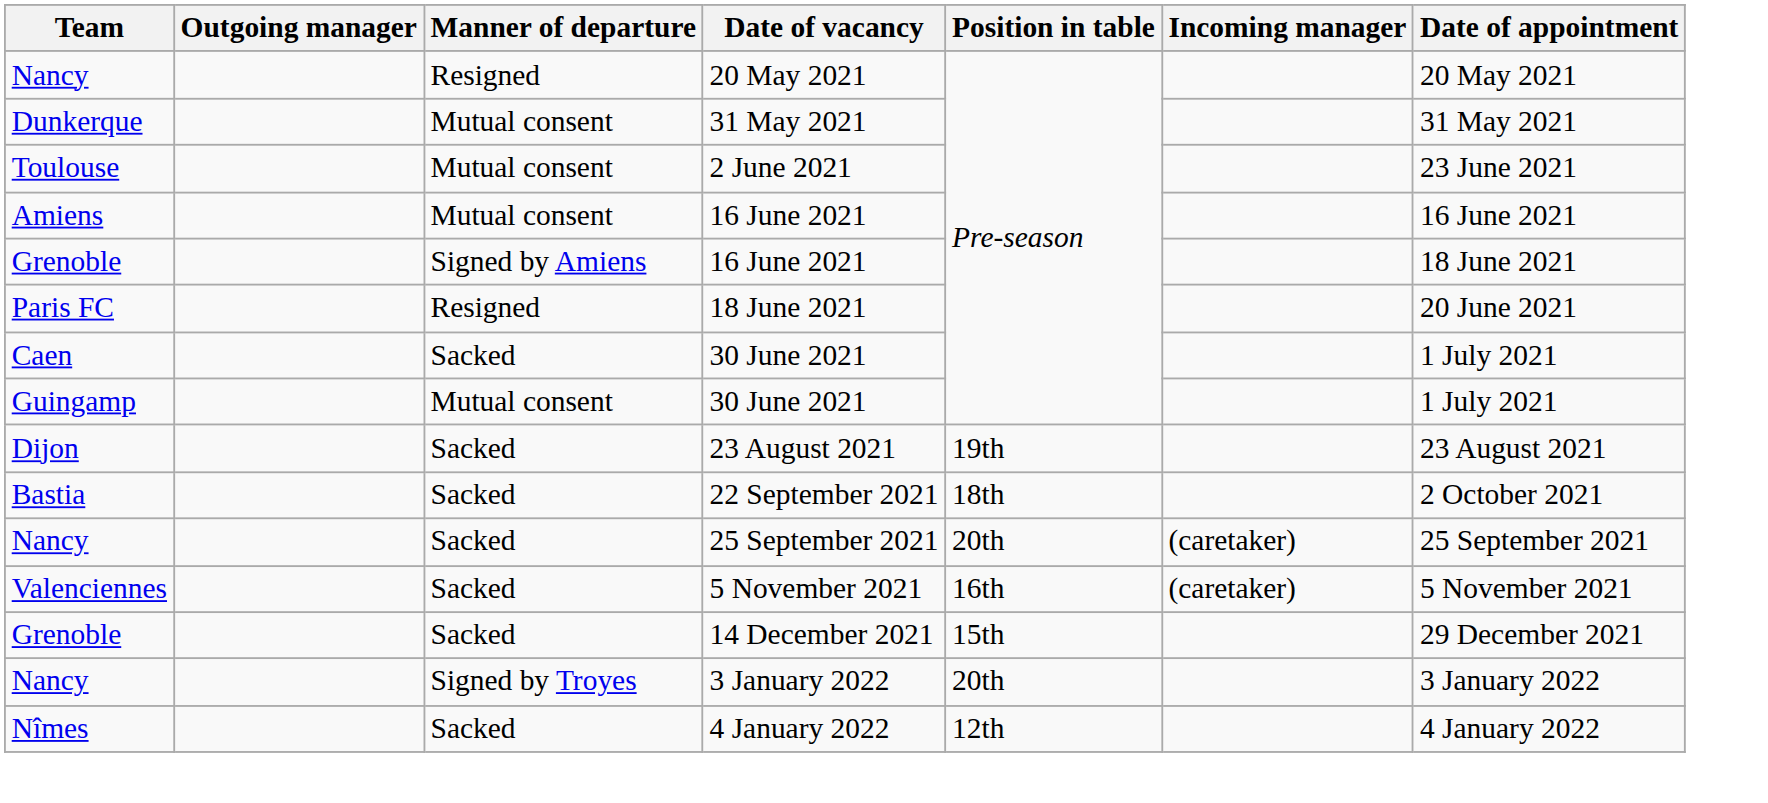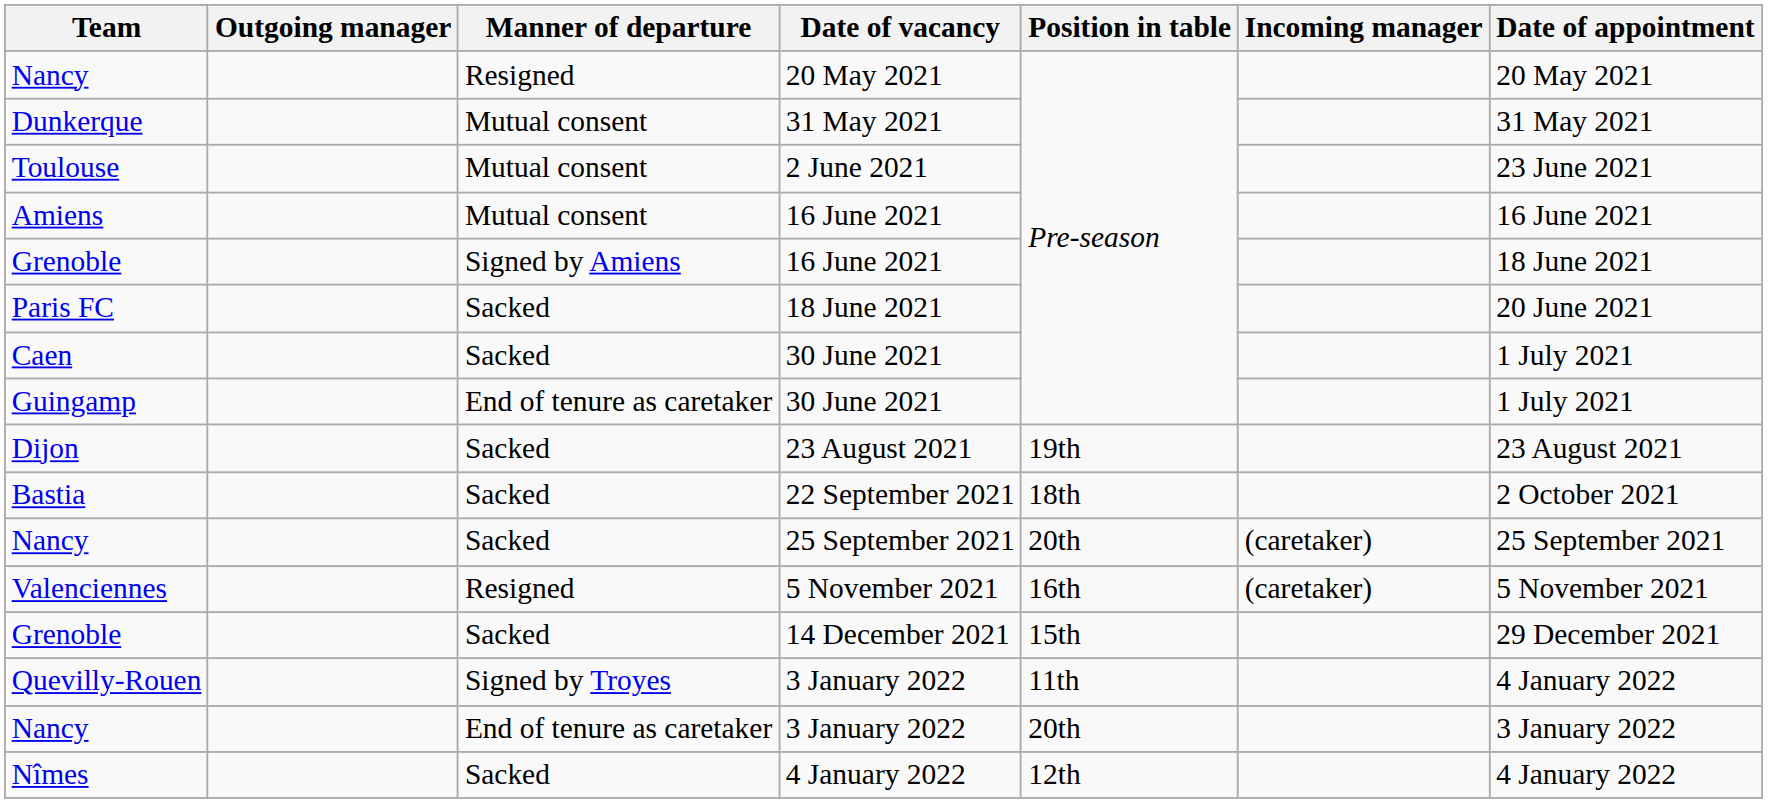Paris FC | Manner of departure: Resigned -> Sacked
Guingamp | Manner of departure: Mutual consent -> End of tenure as caretaker
Valenciennes | Manner of departure: Sacked -> Resigned
+ row: Quevilly-Rouen | Signed by Troyes | 3 January 2022 | 11th | 4 January 2022
Nancy / 3 January 2022 | Manner of departure: Signed by Troyes -> End of tenure as caretaker
